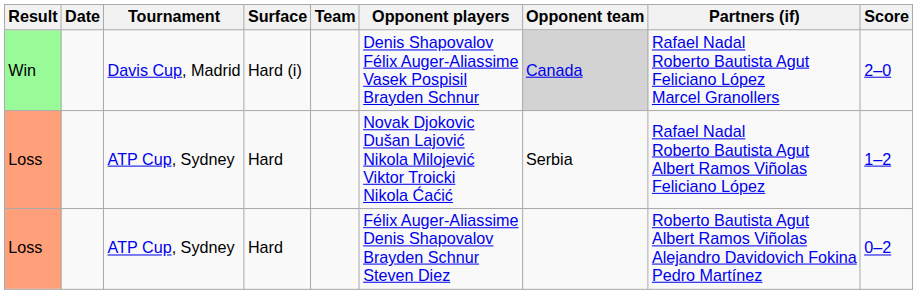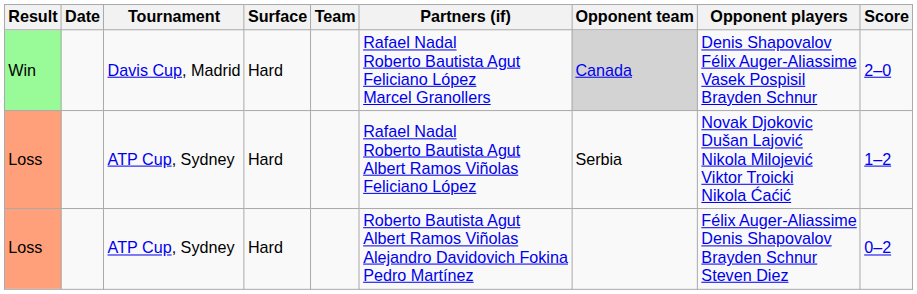columns swapped: Partners (if) <-> Opponent players
Win | Surface: Hard (i) -> Hard
